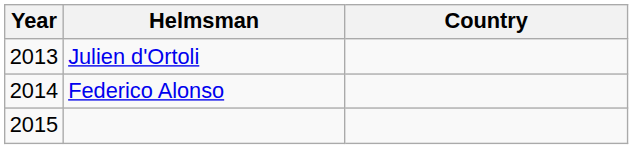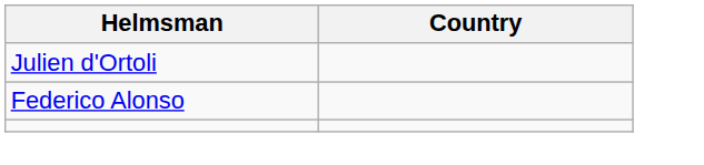- column: Year | 2013 | 2014 | 2015
